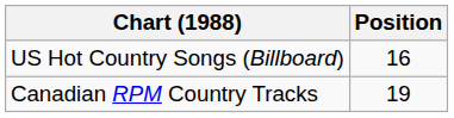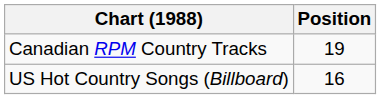rows swapped: Canadian RPM Country Tracks <-> US Hot Country Songs (Billboard)
